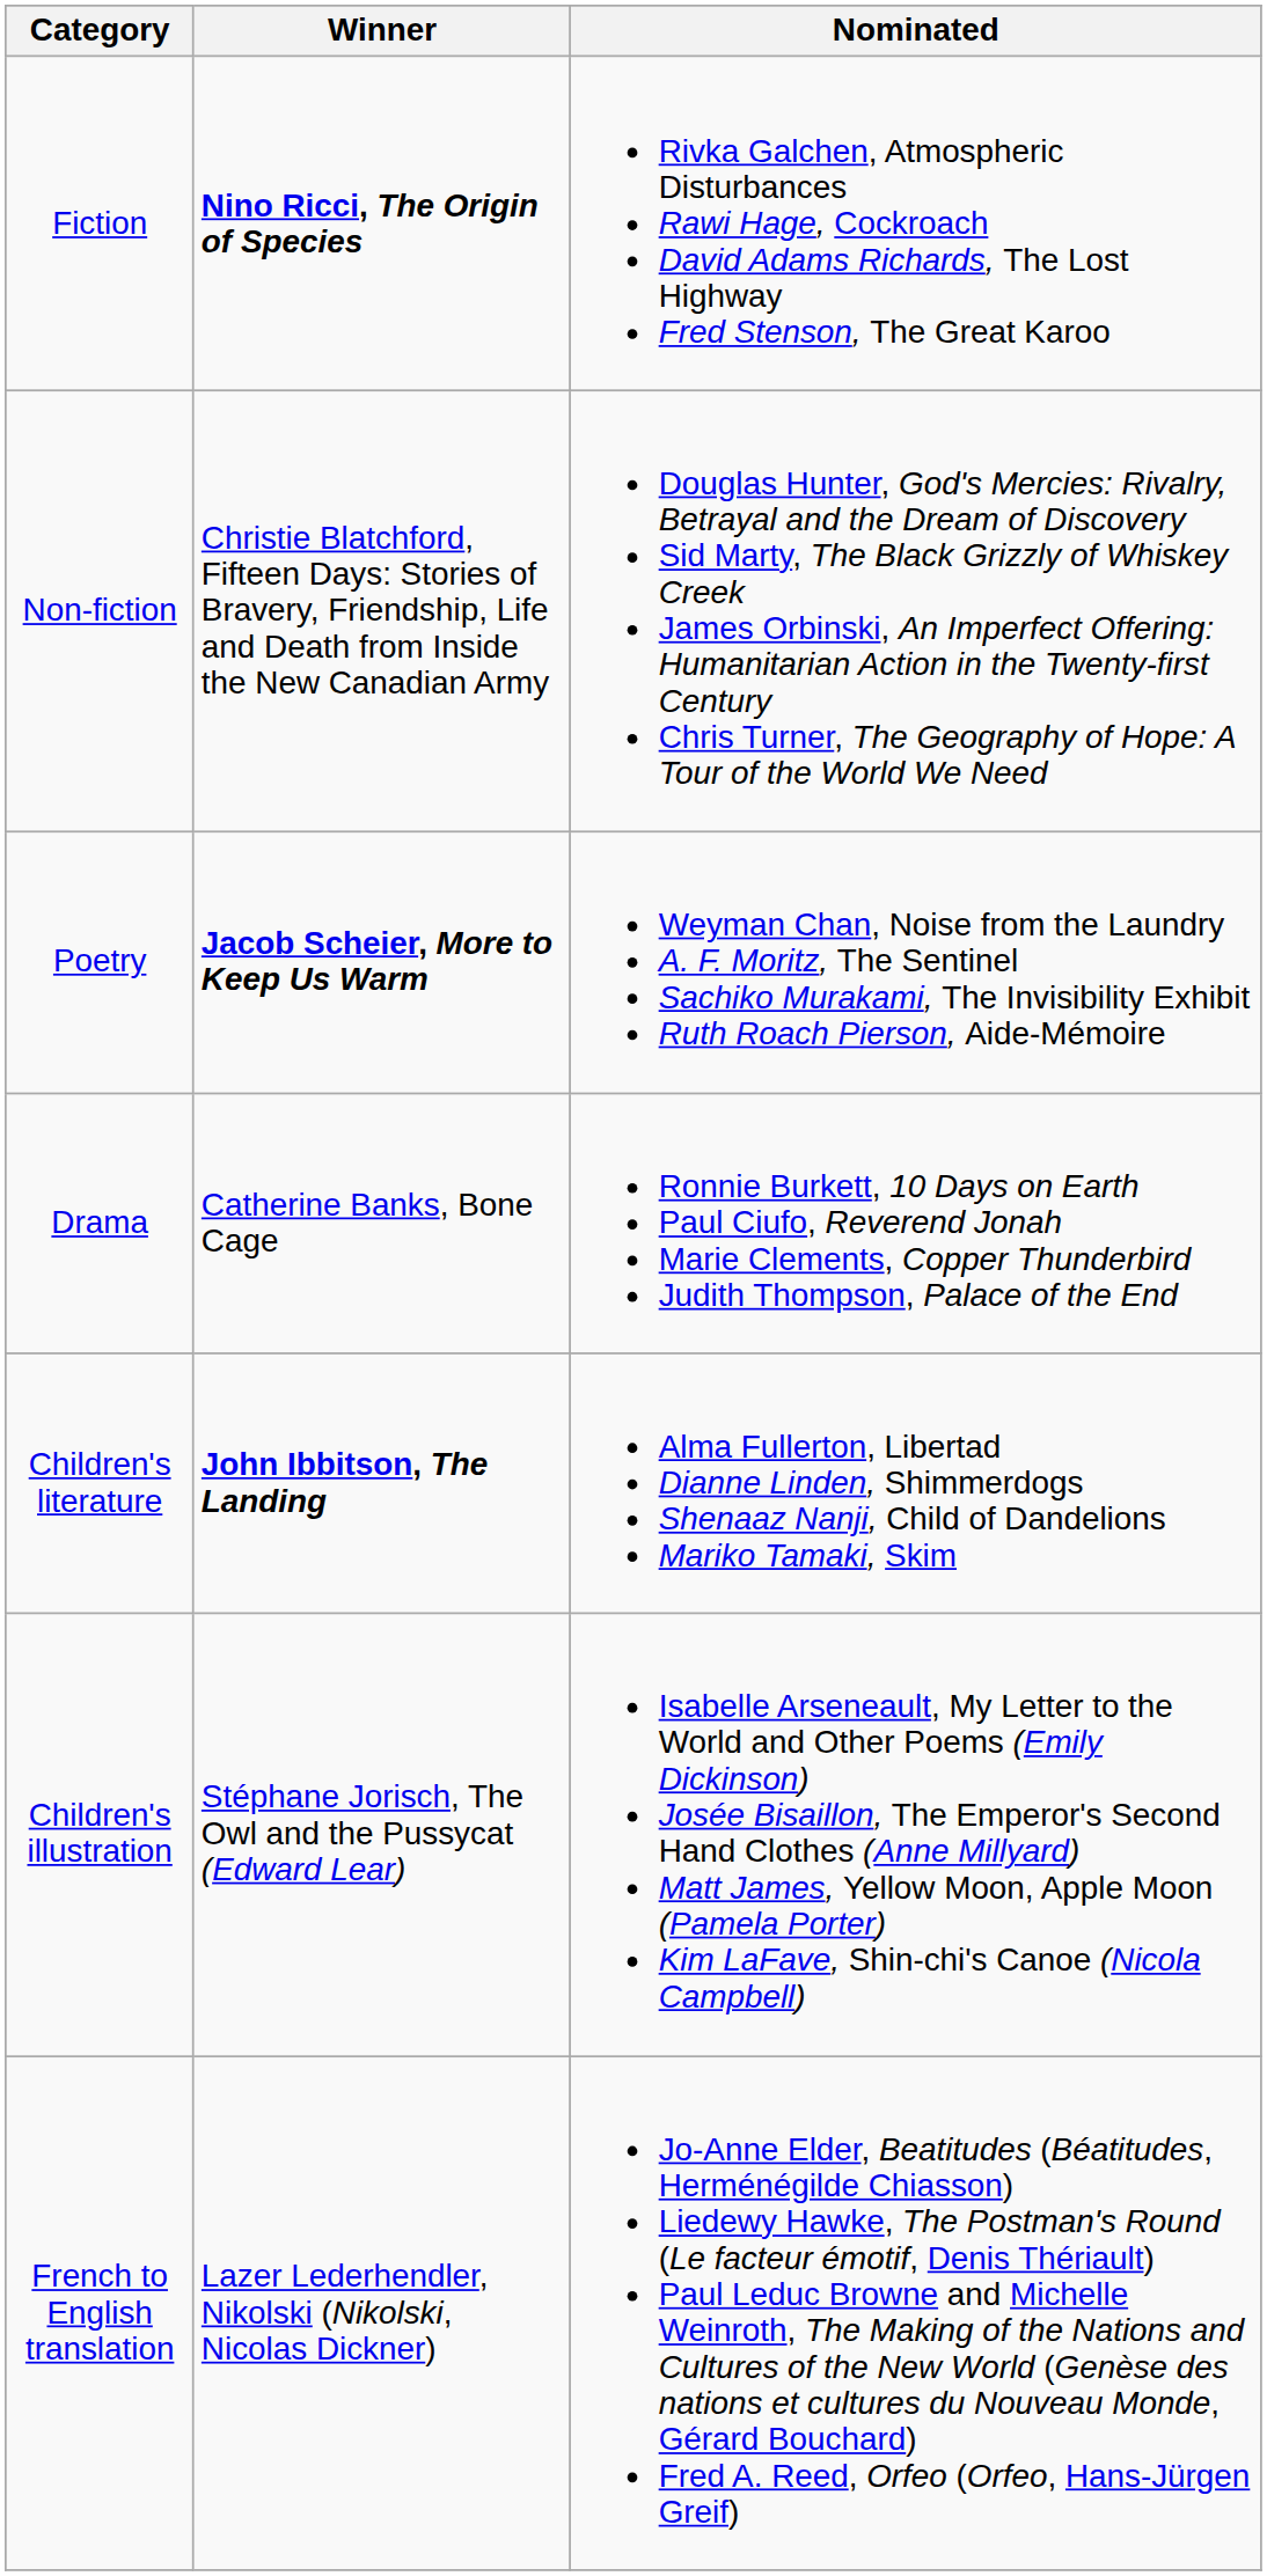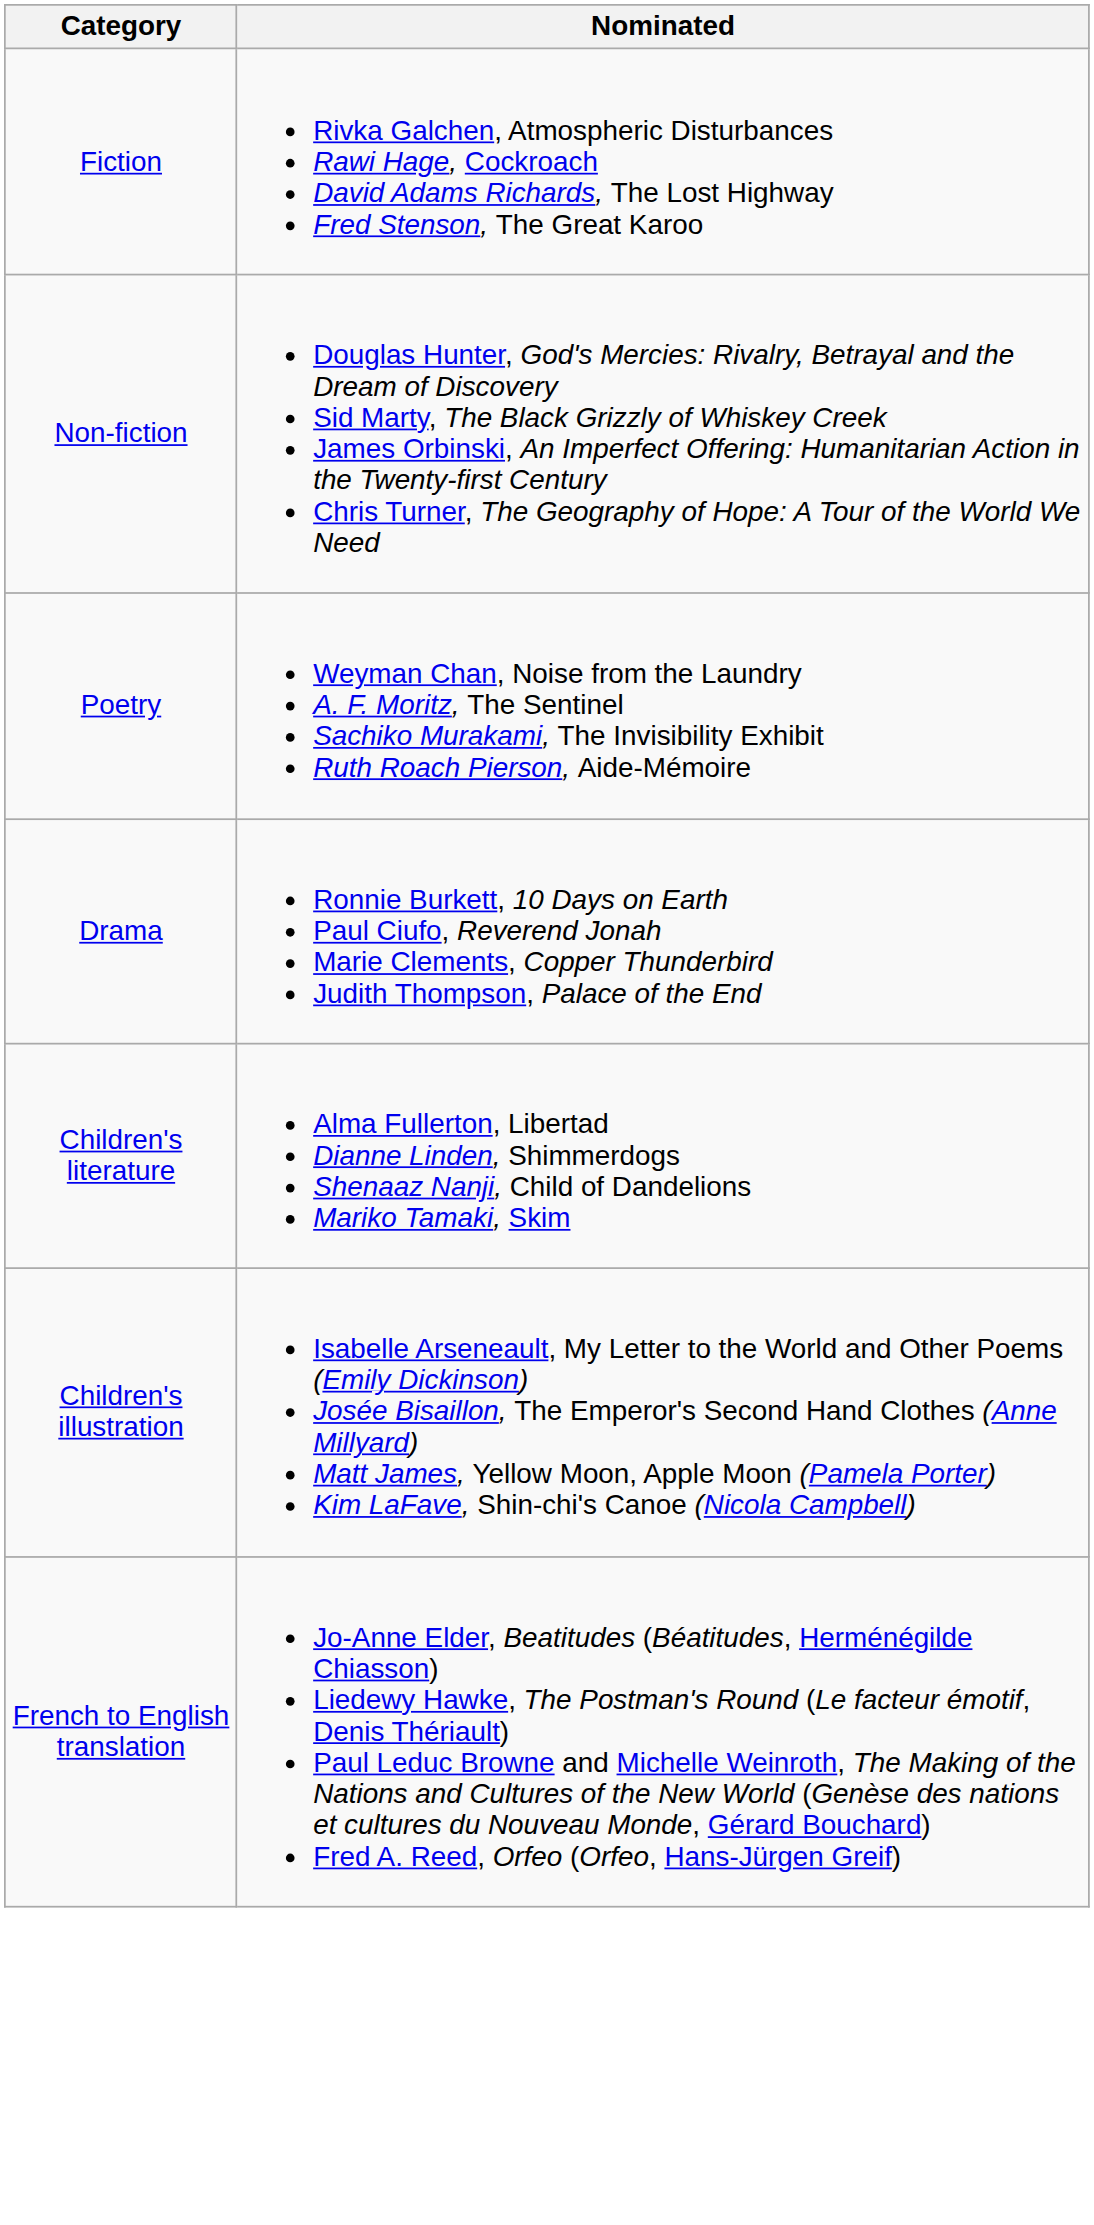- column: Winner | Nino Ricci, The Origin of Species | Christie Blatchford, Fifteen Days: Stories of Bravery, Friendship, Life and Death from Inside the New Canadian Army | Jacob Scheier, More to Keep Us Warm | Catherine Banks, Bone Cage | John Ibbitson, The Landing | Stéphane Jorisch, The Owl and the Pussycat (Edward Lear) | Lazer Lederhendler, Nikolski (Nikolski, Nicolas Dickner)
